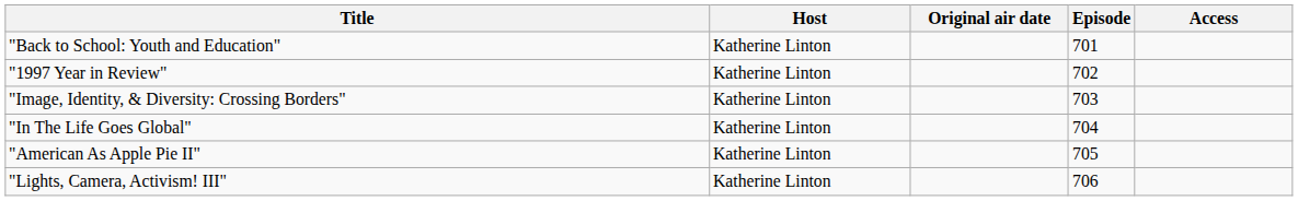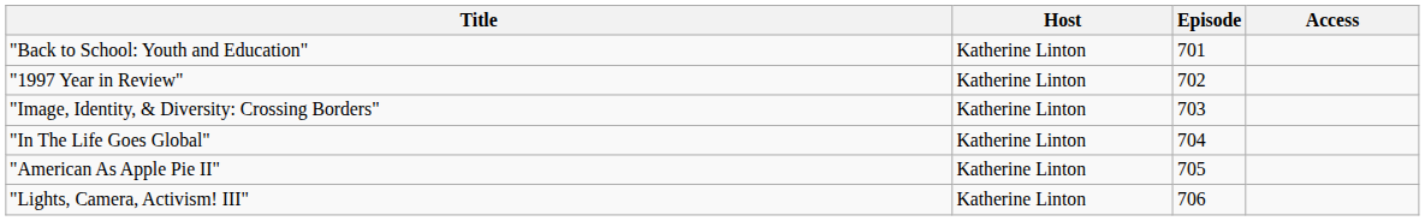- column: Original air date
